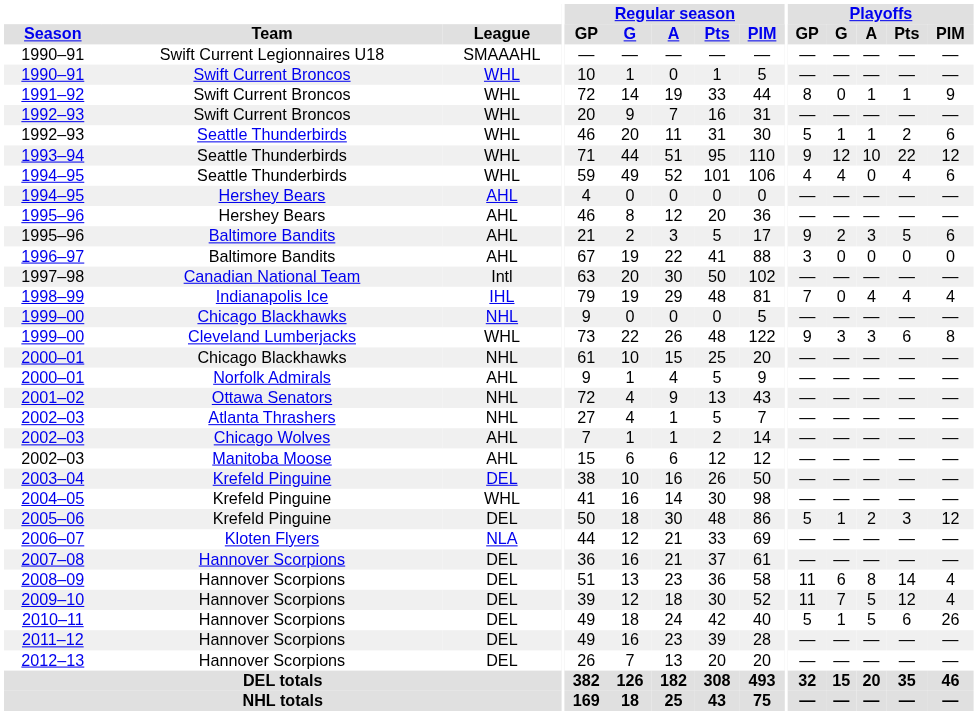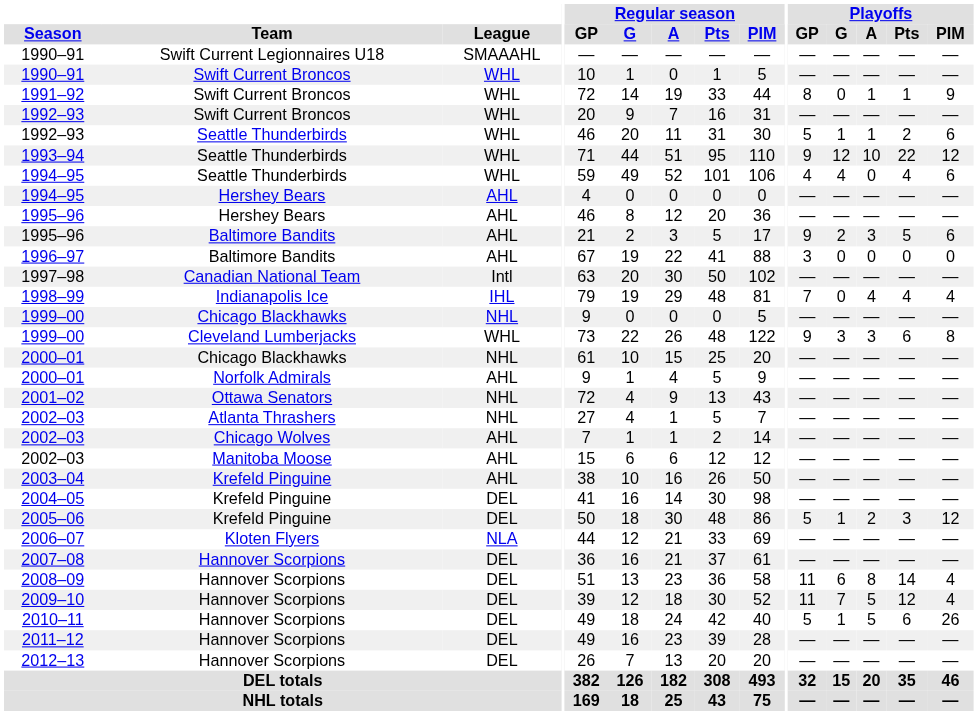2003–04 | League: DEL -> AHL
2004–05 | League: WHL -> DEL
